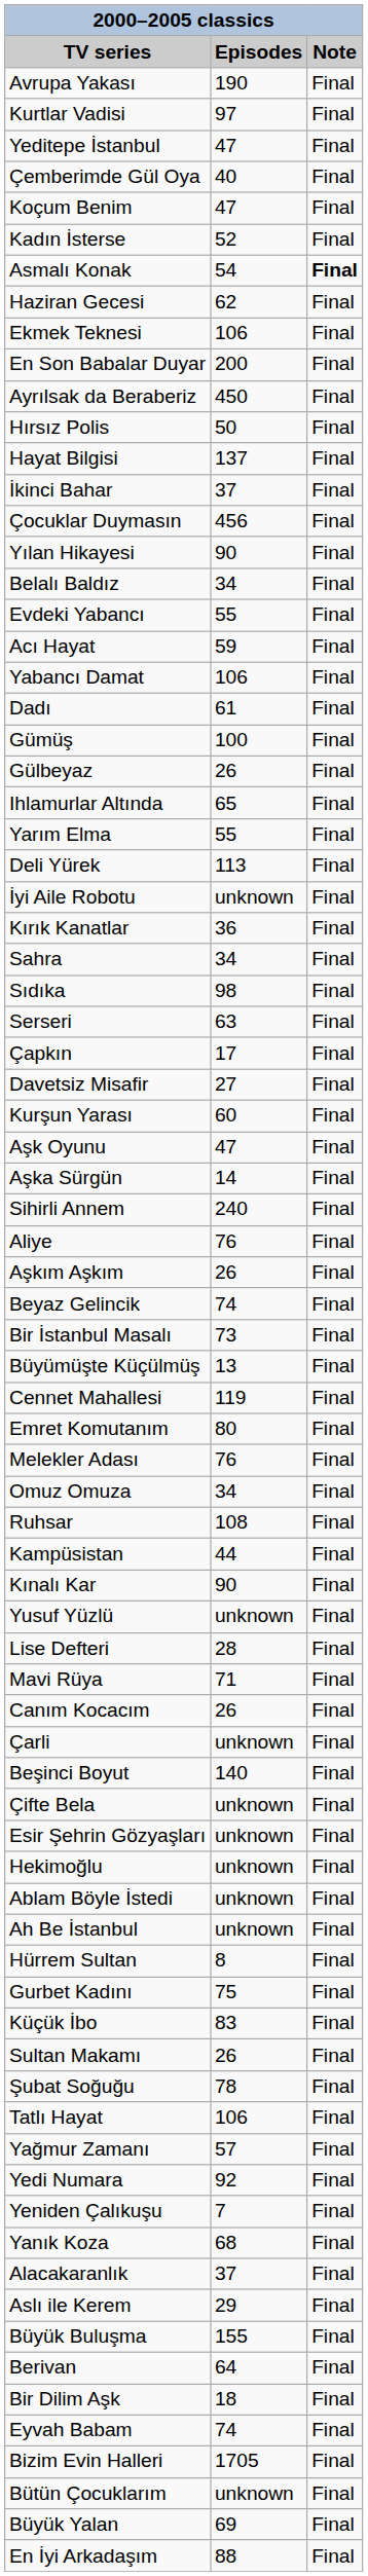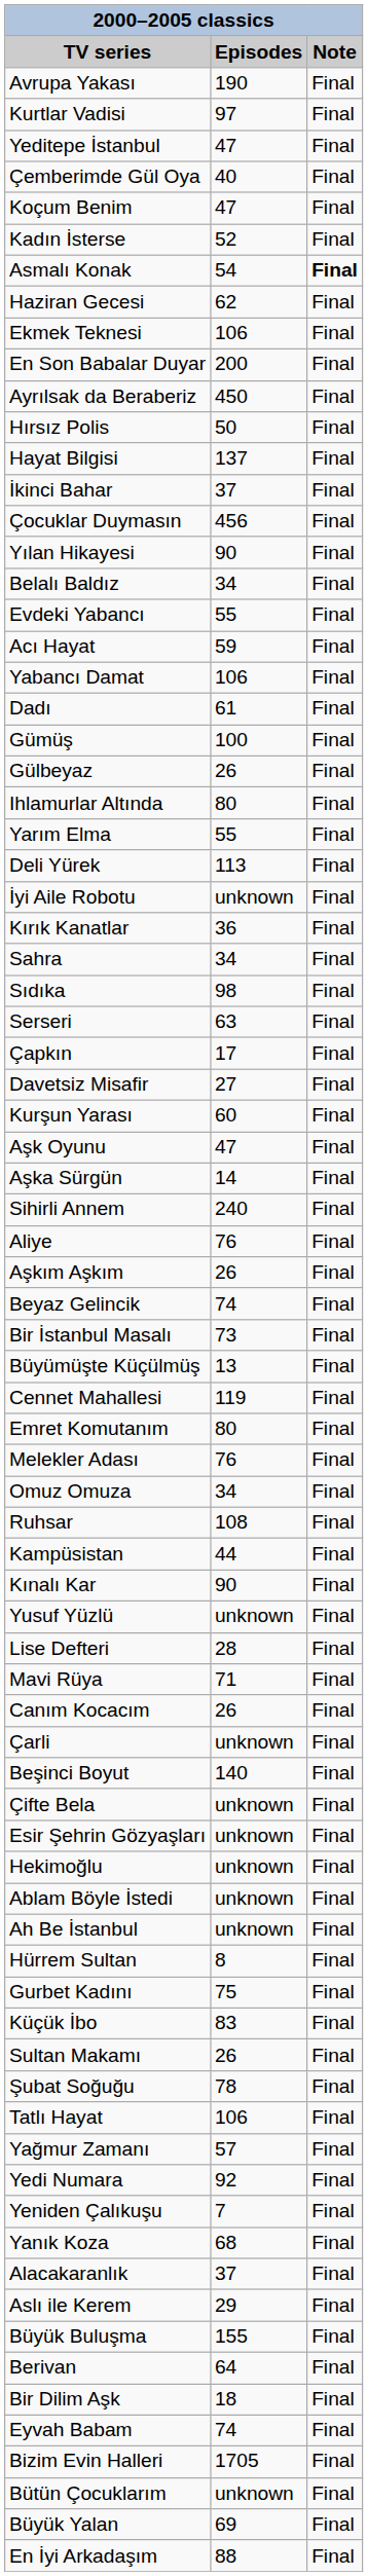Ihlamurlar Altında | Episodes: 65 -> 80
